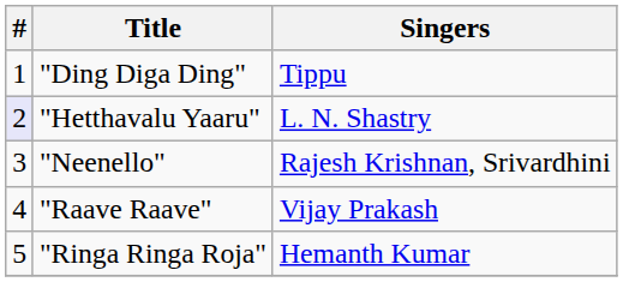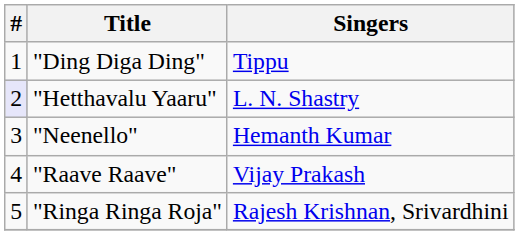"Neenello" | Singers: Rajesh Krishnan, Srivardhini -> Hemanth Kumar
"Ringa Ringa Roja" | Singers: Hemanth Kumar -> Rajesh Krishnan, Srivardhini
